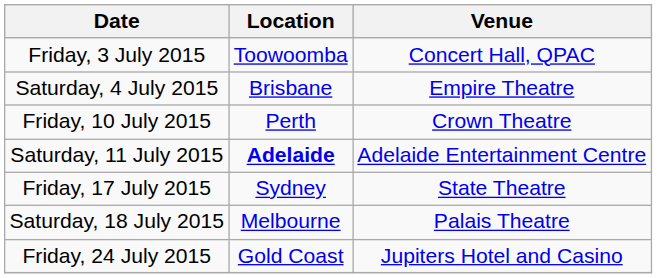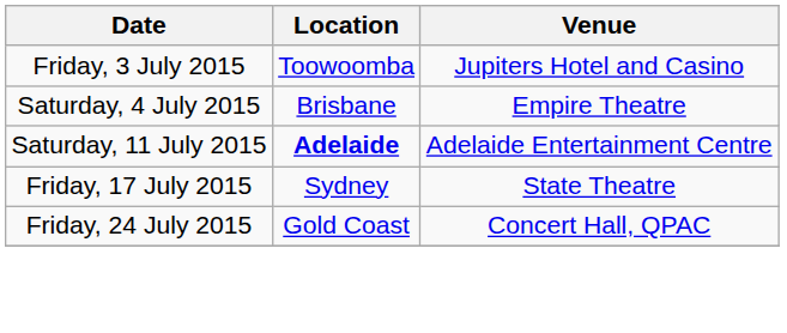Friday, 3 July 2015 | Venue: Concert Hall, QPAC -> Jupiters Hotel and Casino
- row: Friday, 10 July 2015 | Perth | Crown Theatre
- row: Saturday, 18 July 2015 | Melbourne | Palais Theatre
Friday, 24 July 2015 | Venue: Jupiters Hotel and Casino -> Concert Hall, QPAC
